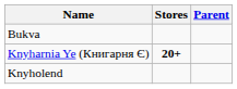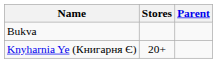Knyharnia Ye (Книгарня Є) | Stores: bold -> normal
- row: Knyholend
